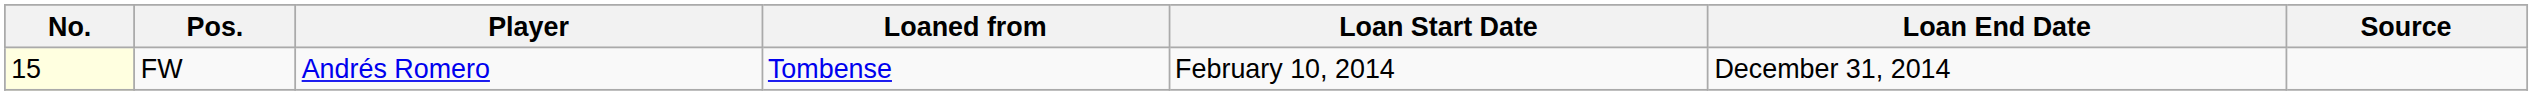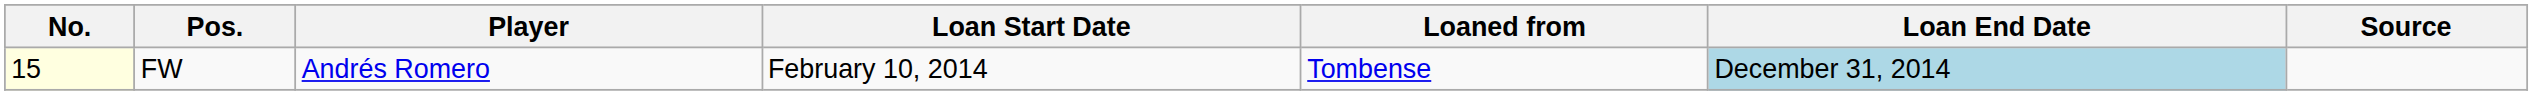columns swapped: Loaned from <-> Loan Start Date
FW | Loan End Date: no background -> lightblue background
